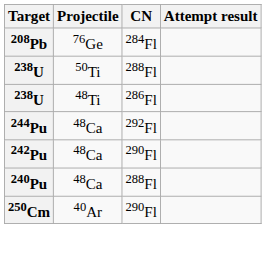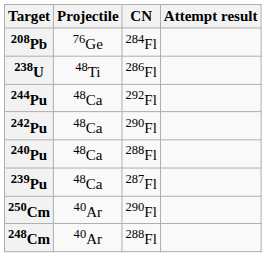- row: 238U | 50Ti | 288Fl
+ row: 239Pu | 48Ca | 287Fl
+ row: 248Cm | 40Ar | 288Fl
